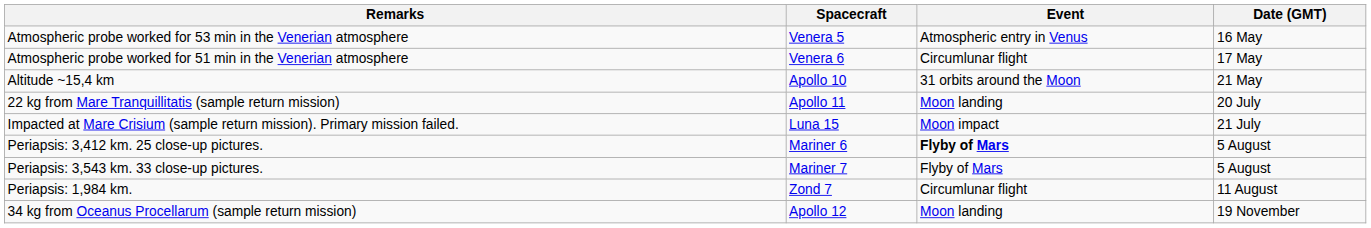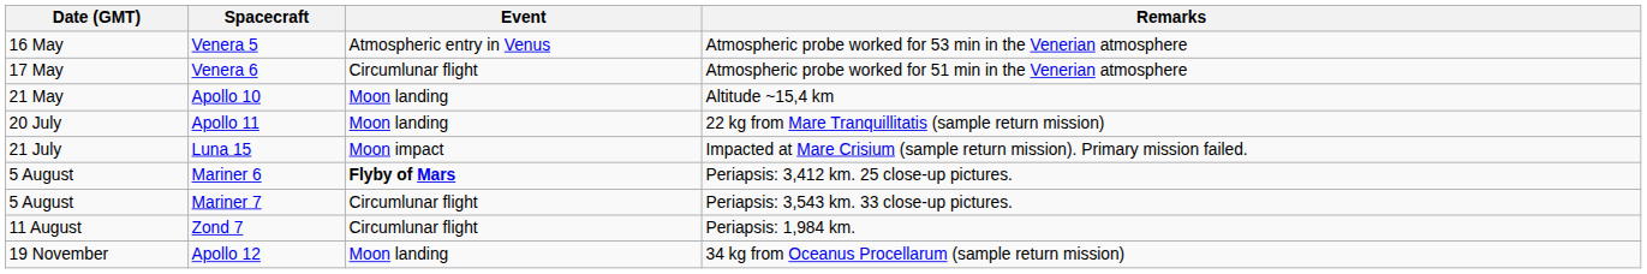columns swapped: Date (GMT) <-> Remarks
Apollo 10 | Event: 31 orbits around the Moon -> Moon landing
Mariner 7 | Event: Flyby of Mars -> Circumlunar flight
